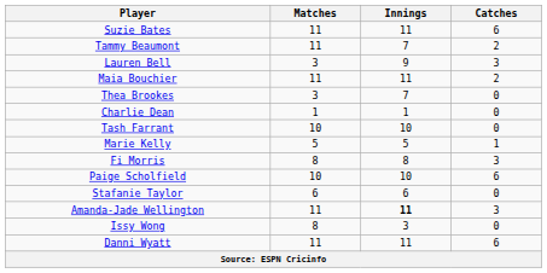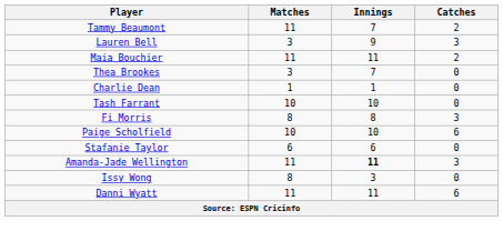- row: Suzie Bates | 11 | 11 | 6
- row: Marie Kelly | 5 | 5 | 1
